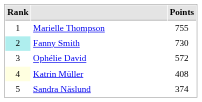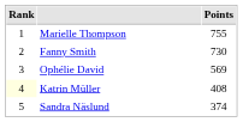Fanny Smith | Rank: paleturquoise background -> no background
Ophélie David | Points: 572 -> 569
